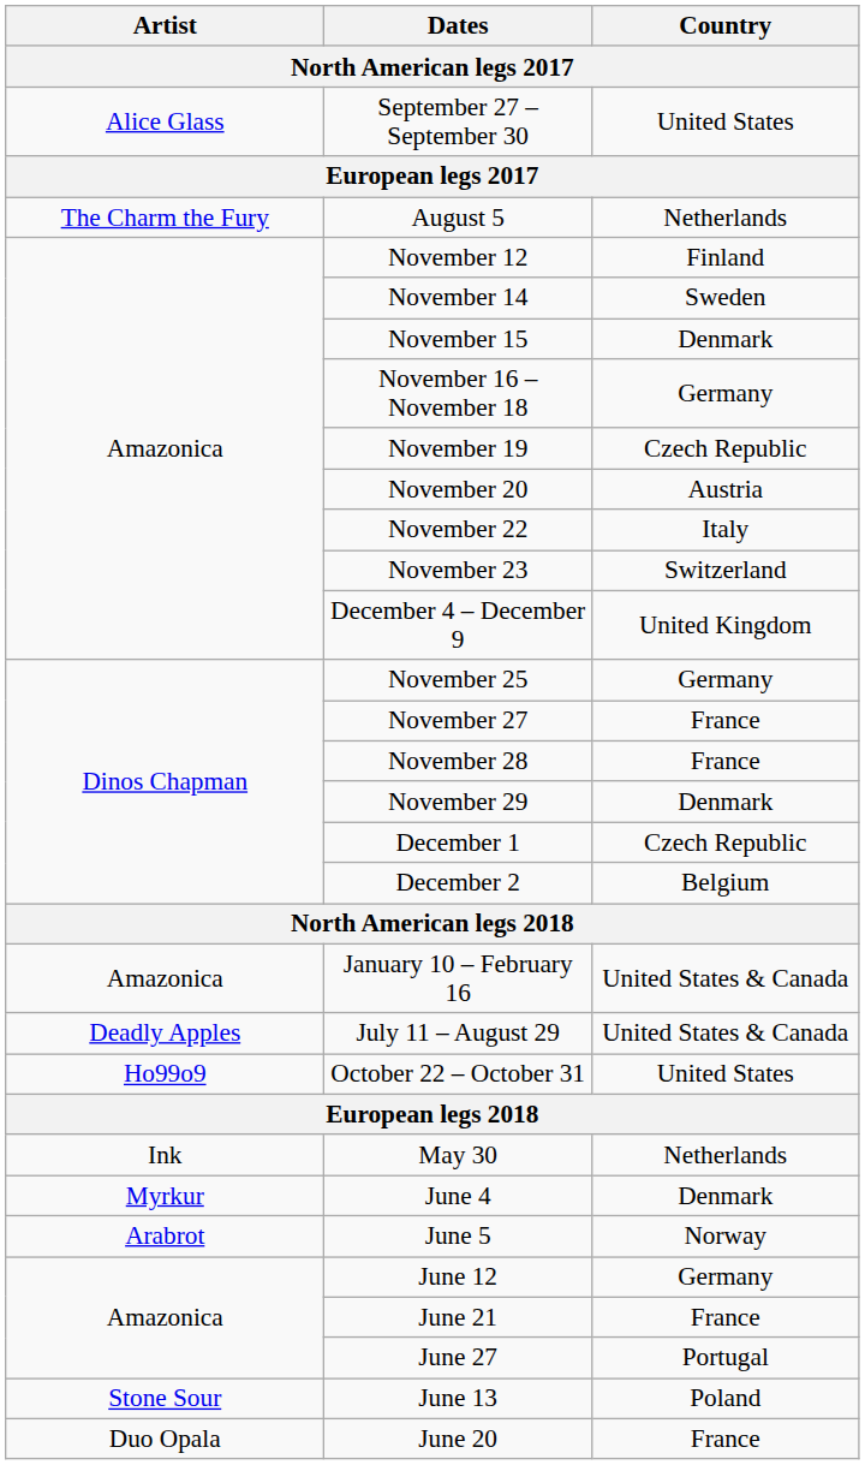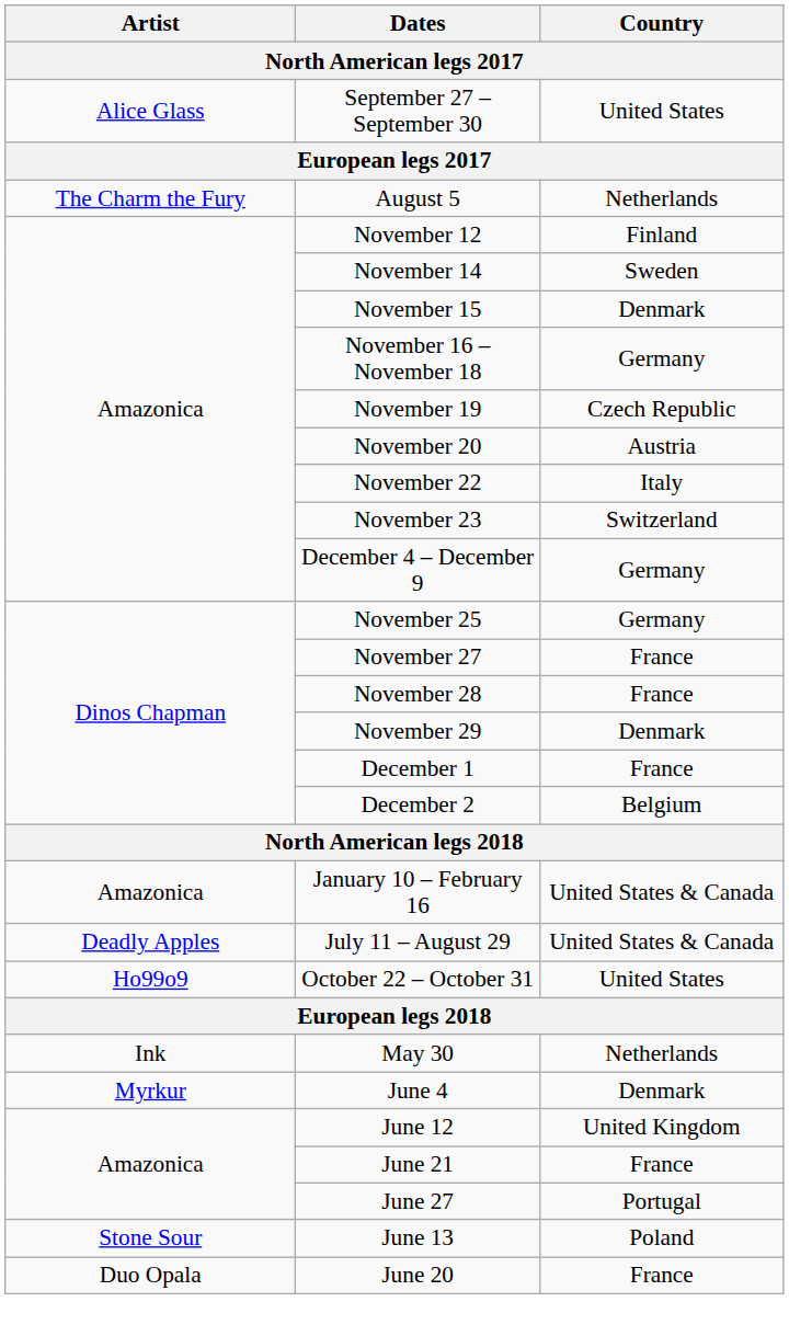December 4 – December 9 | Country: United Kingdom -> Germany
December 1 | Country: Czech Republic -> France
- row: Arabrot | June 5 | Norway
June 12 | Country: Germany -> United Kingdom
